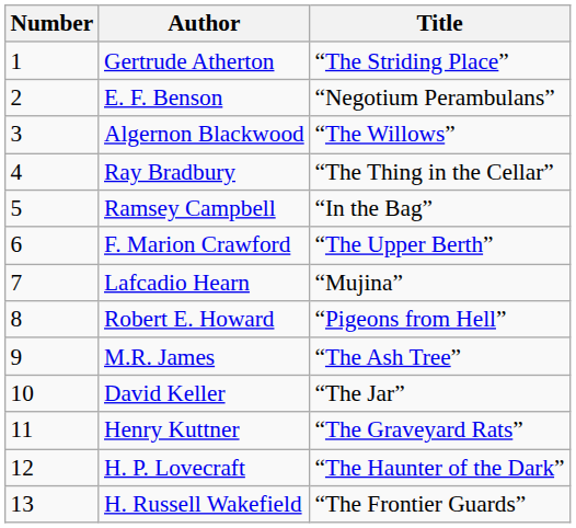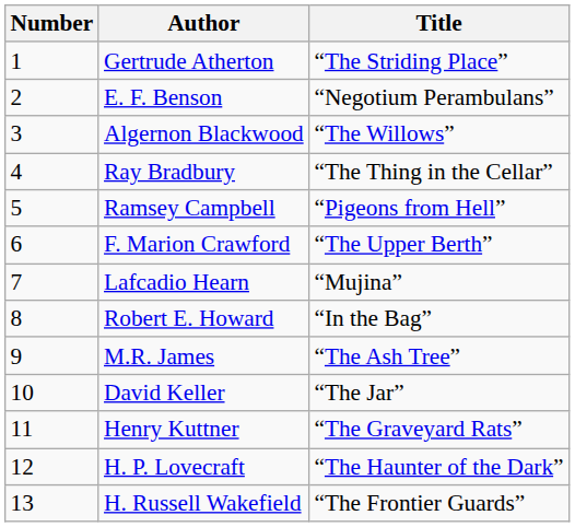Ramsey Campbell | Title: “In the Bag” -> “Pigeons from Hell”
Robert E. Howard | Title: “Pigeons from Hell” -> “In the Bag”
